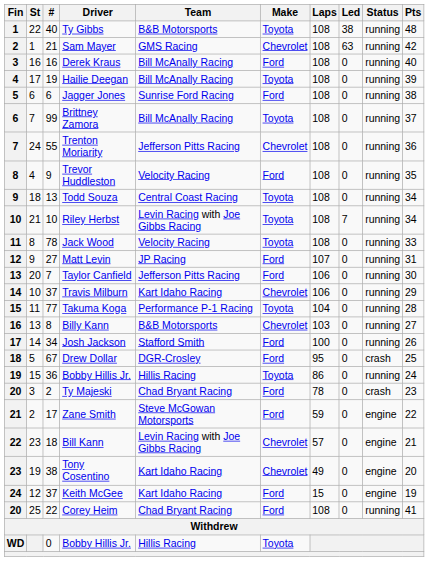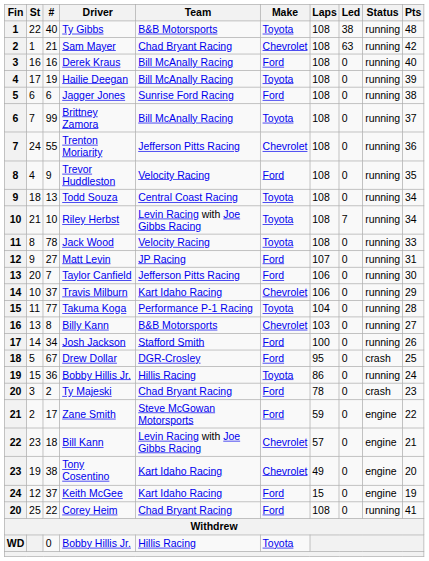Sam Mayer | Team: GMS Racing -> Chad Bryant Racing
